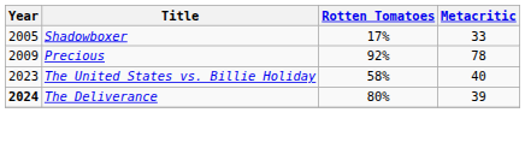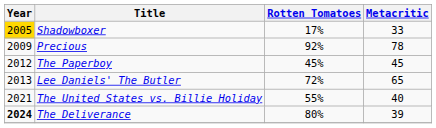Shadowboxer | Year: no background -> gold background
+ row: 2012 | The Paperboy | 45% | 45
+ row: 2013 | Lee Daniels' The Butler | 72% | 65
The United States vs. Billie Holiday | Year: 2023 -> 2021
The United States vs. Billie Holiday | Rotten Tomatoes: 58% -> 55%
